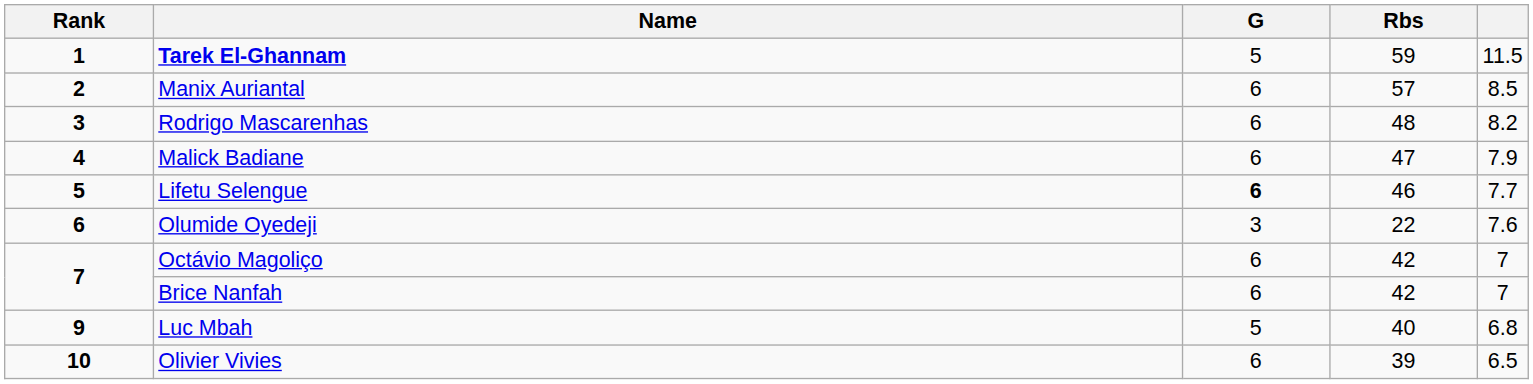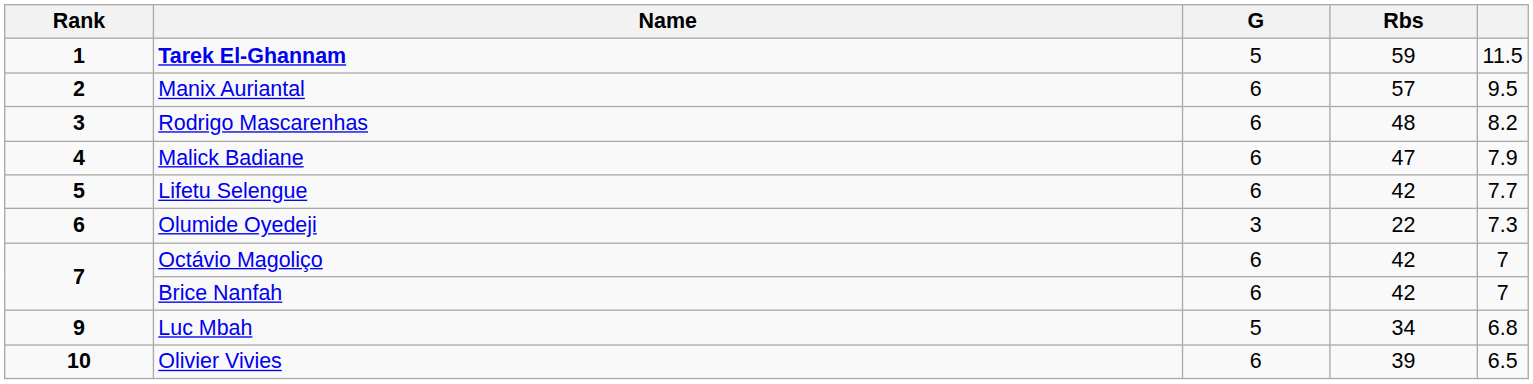Manix Auriantal | column 5: 8.5 -> 9.5
Lifetu Selengue | G: bold -> normal
Lifetu Selengue | Rbs: 46 -> 42
Olumide Oyedeji | column 5: 7.6 -> 7.3
Luc Mbah | Rbs: 40 -> 34
